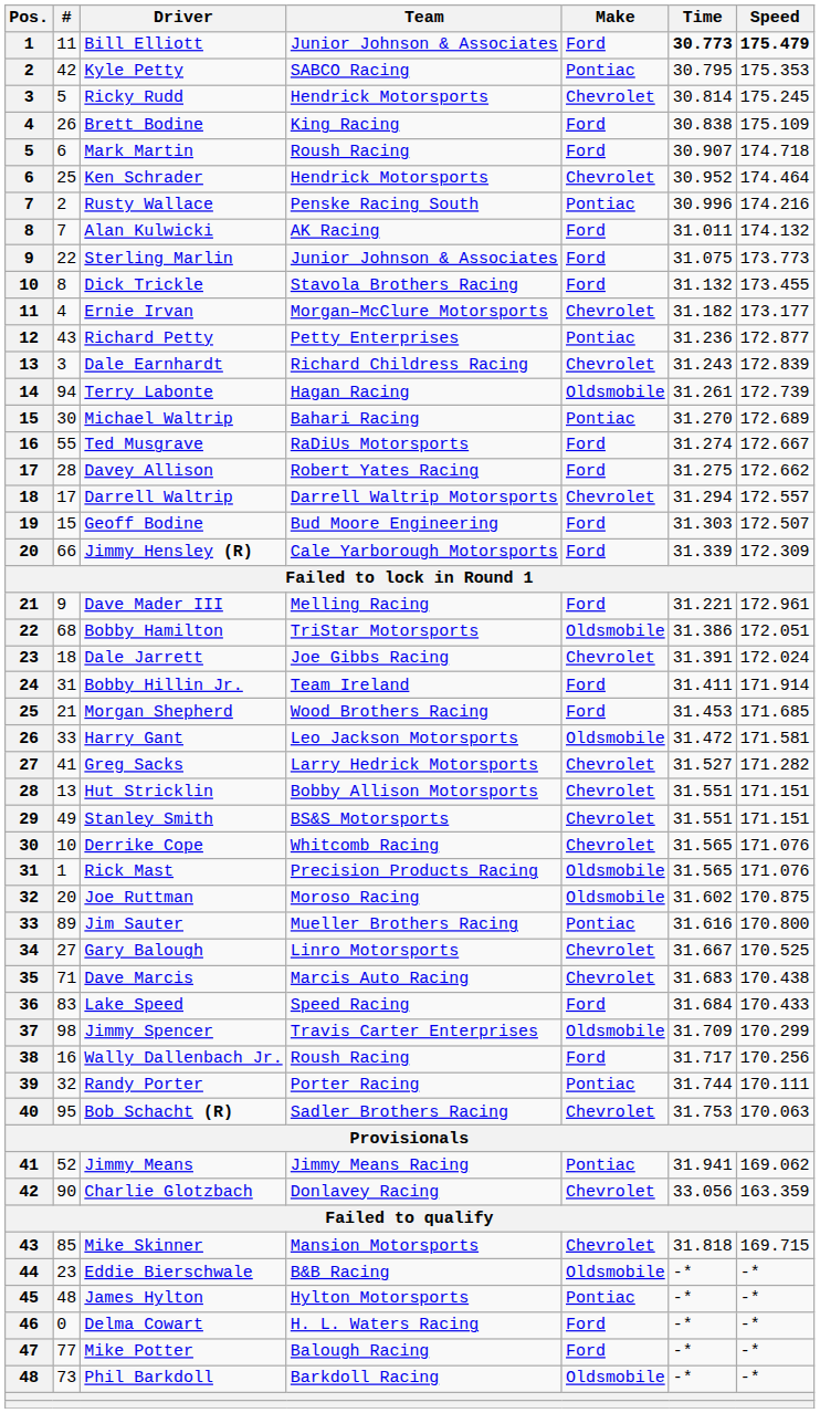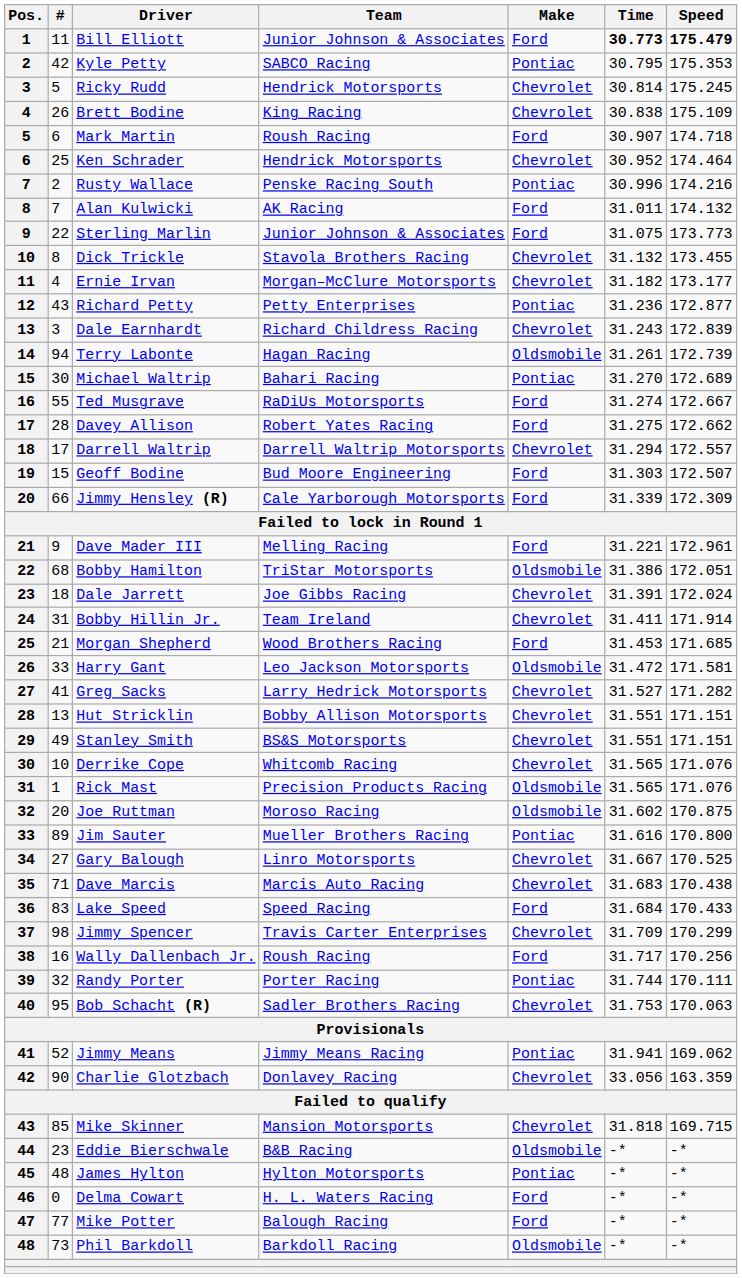Brett Bodine | Make: Ford -> Chevrolet
Dick Trickle | Make: Ford -> Chevrolet
Bobby Hillin Jr. | Make: Ford -> Chevrolet
Jimmy Spencer | Make: Oldsmobile -> Chevrolet
